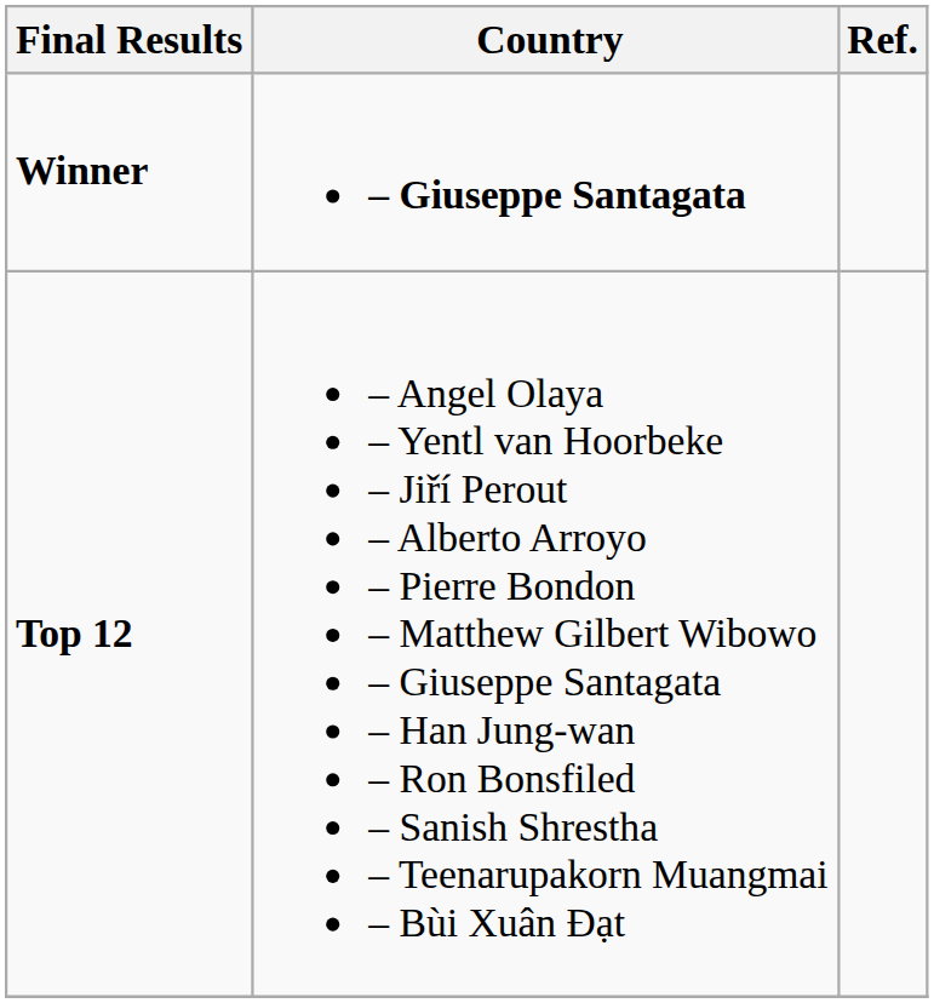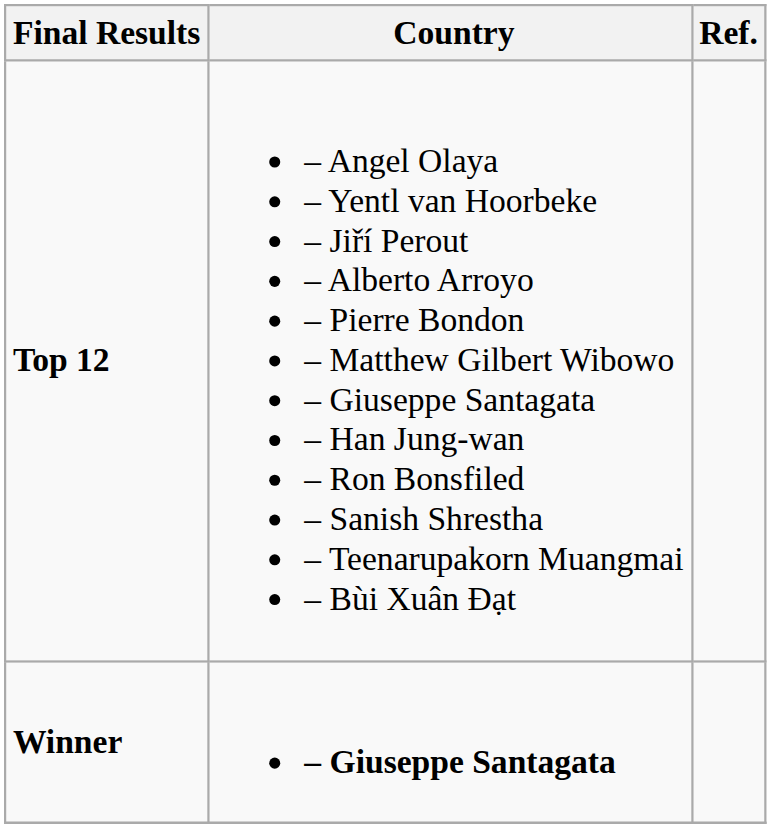rows swapped: Winner <-> Top 12
